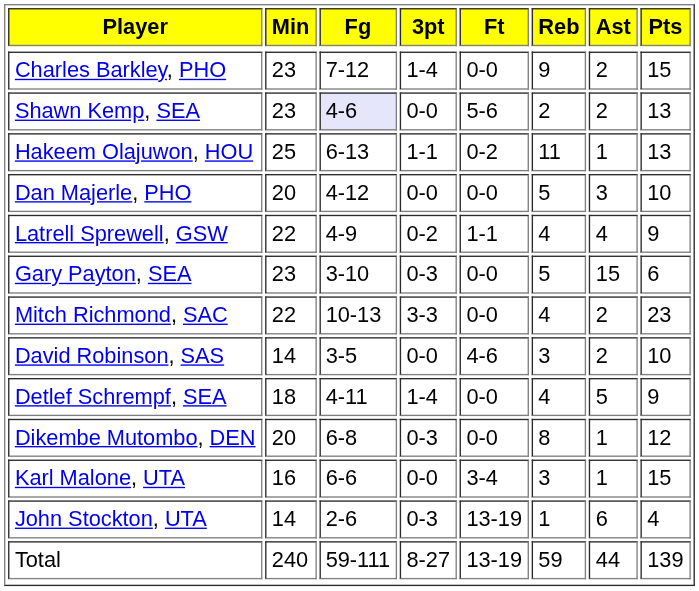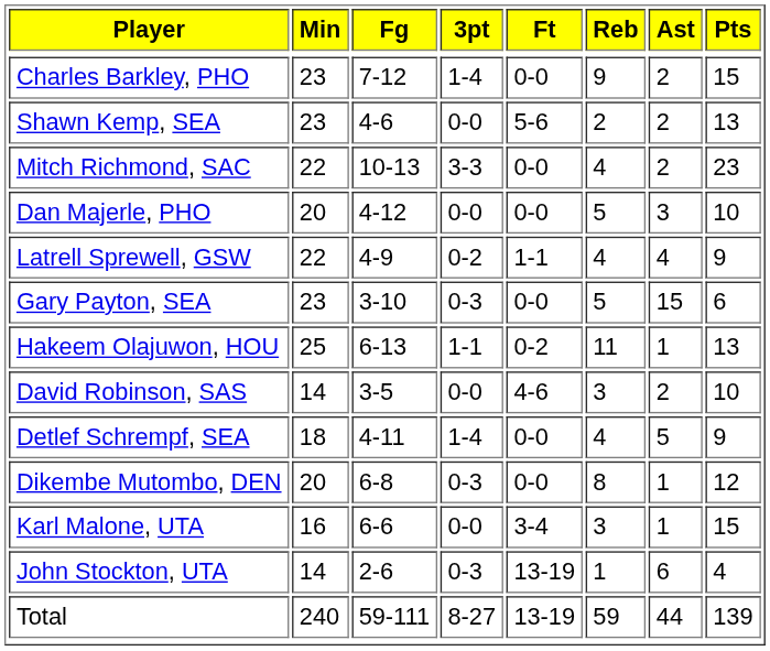Shawn Kemp, SEA | Fg: lavender background -> no background
rows swapped: Hakeem Olajuwon, HOU <-> Mitch Richmond, SAC
